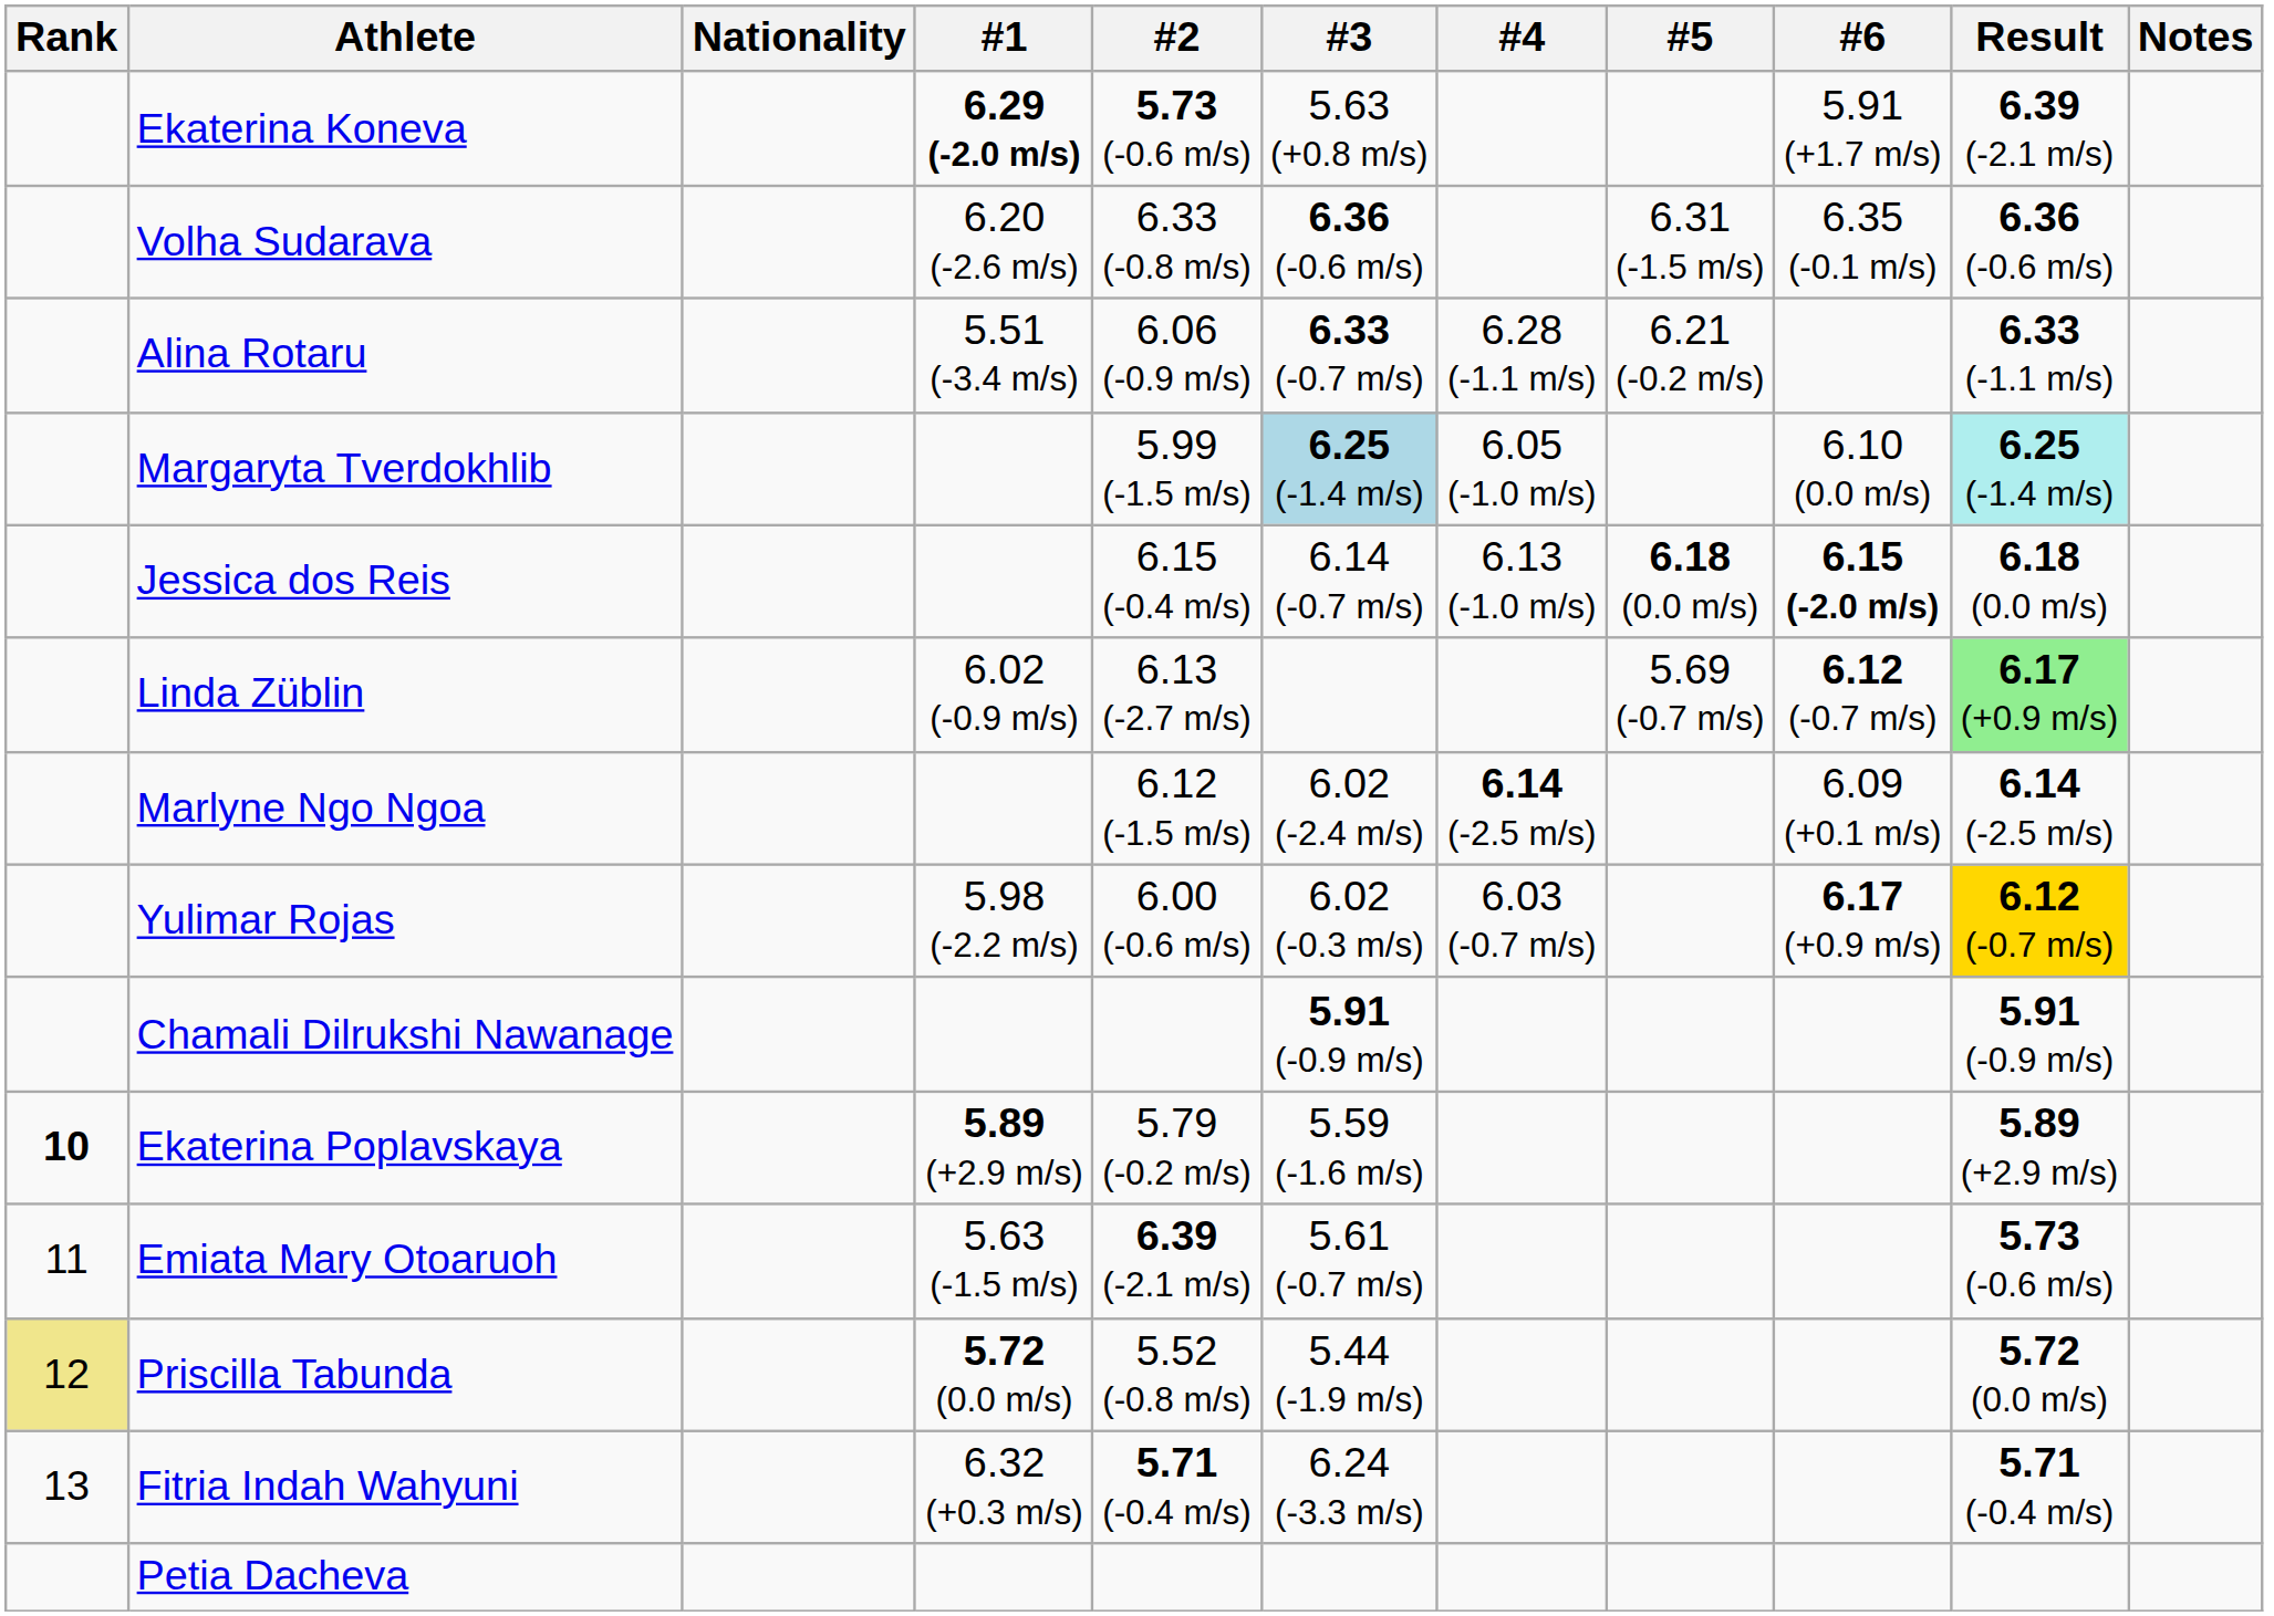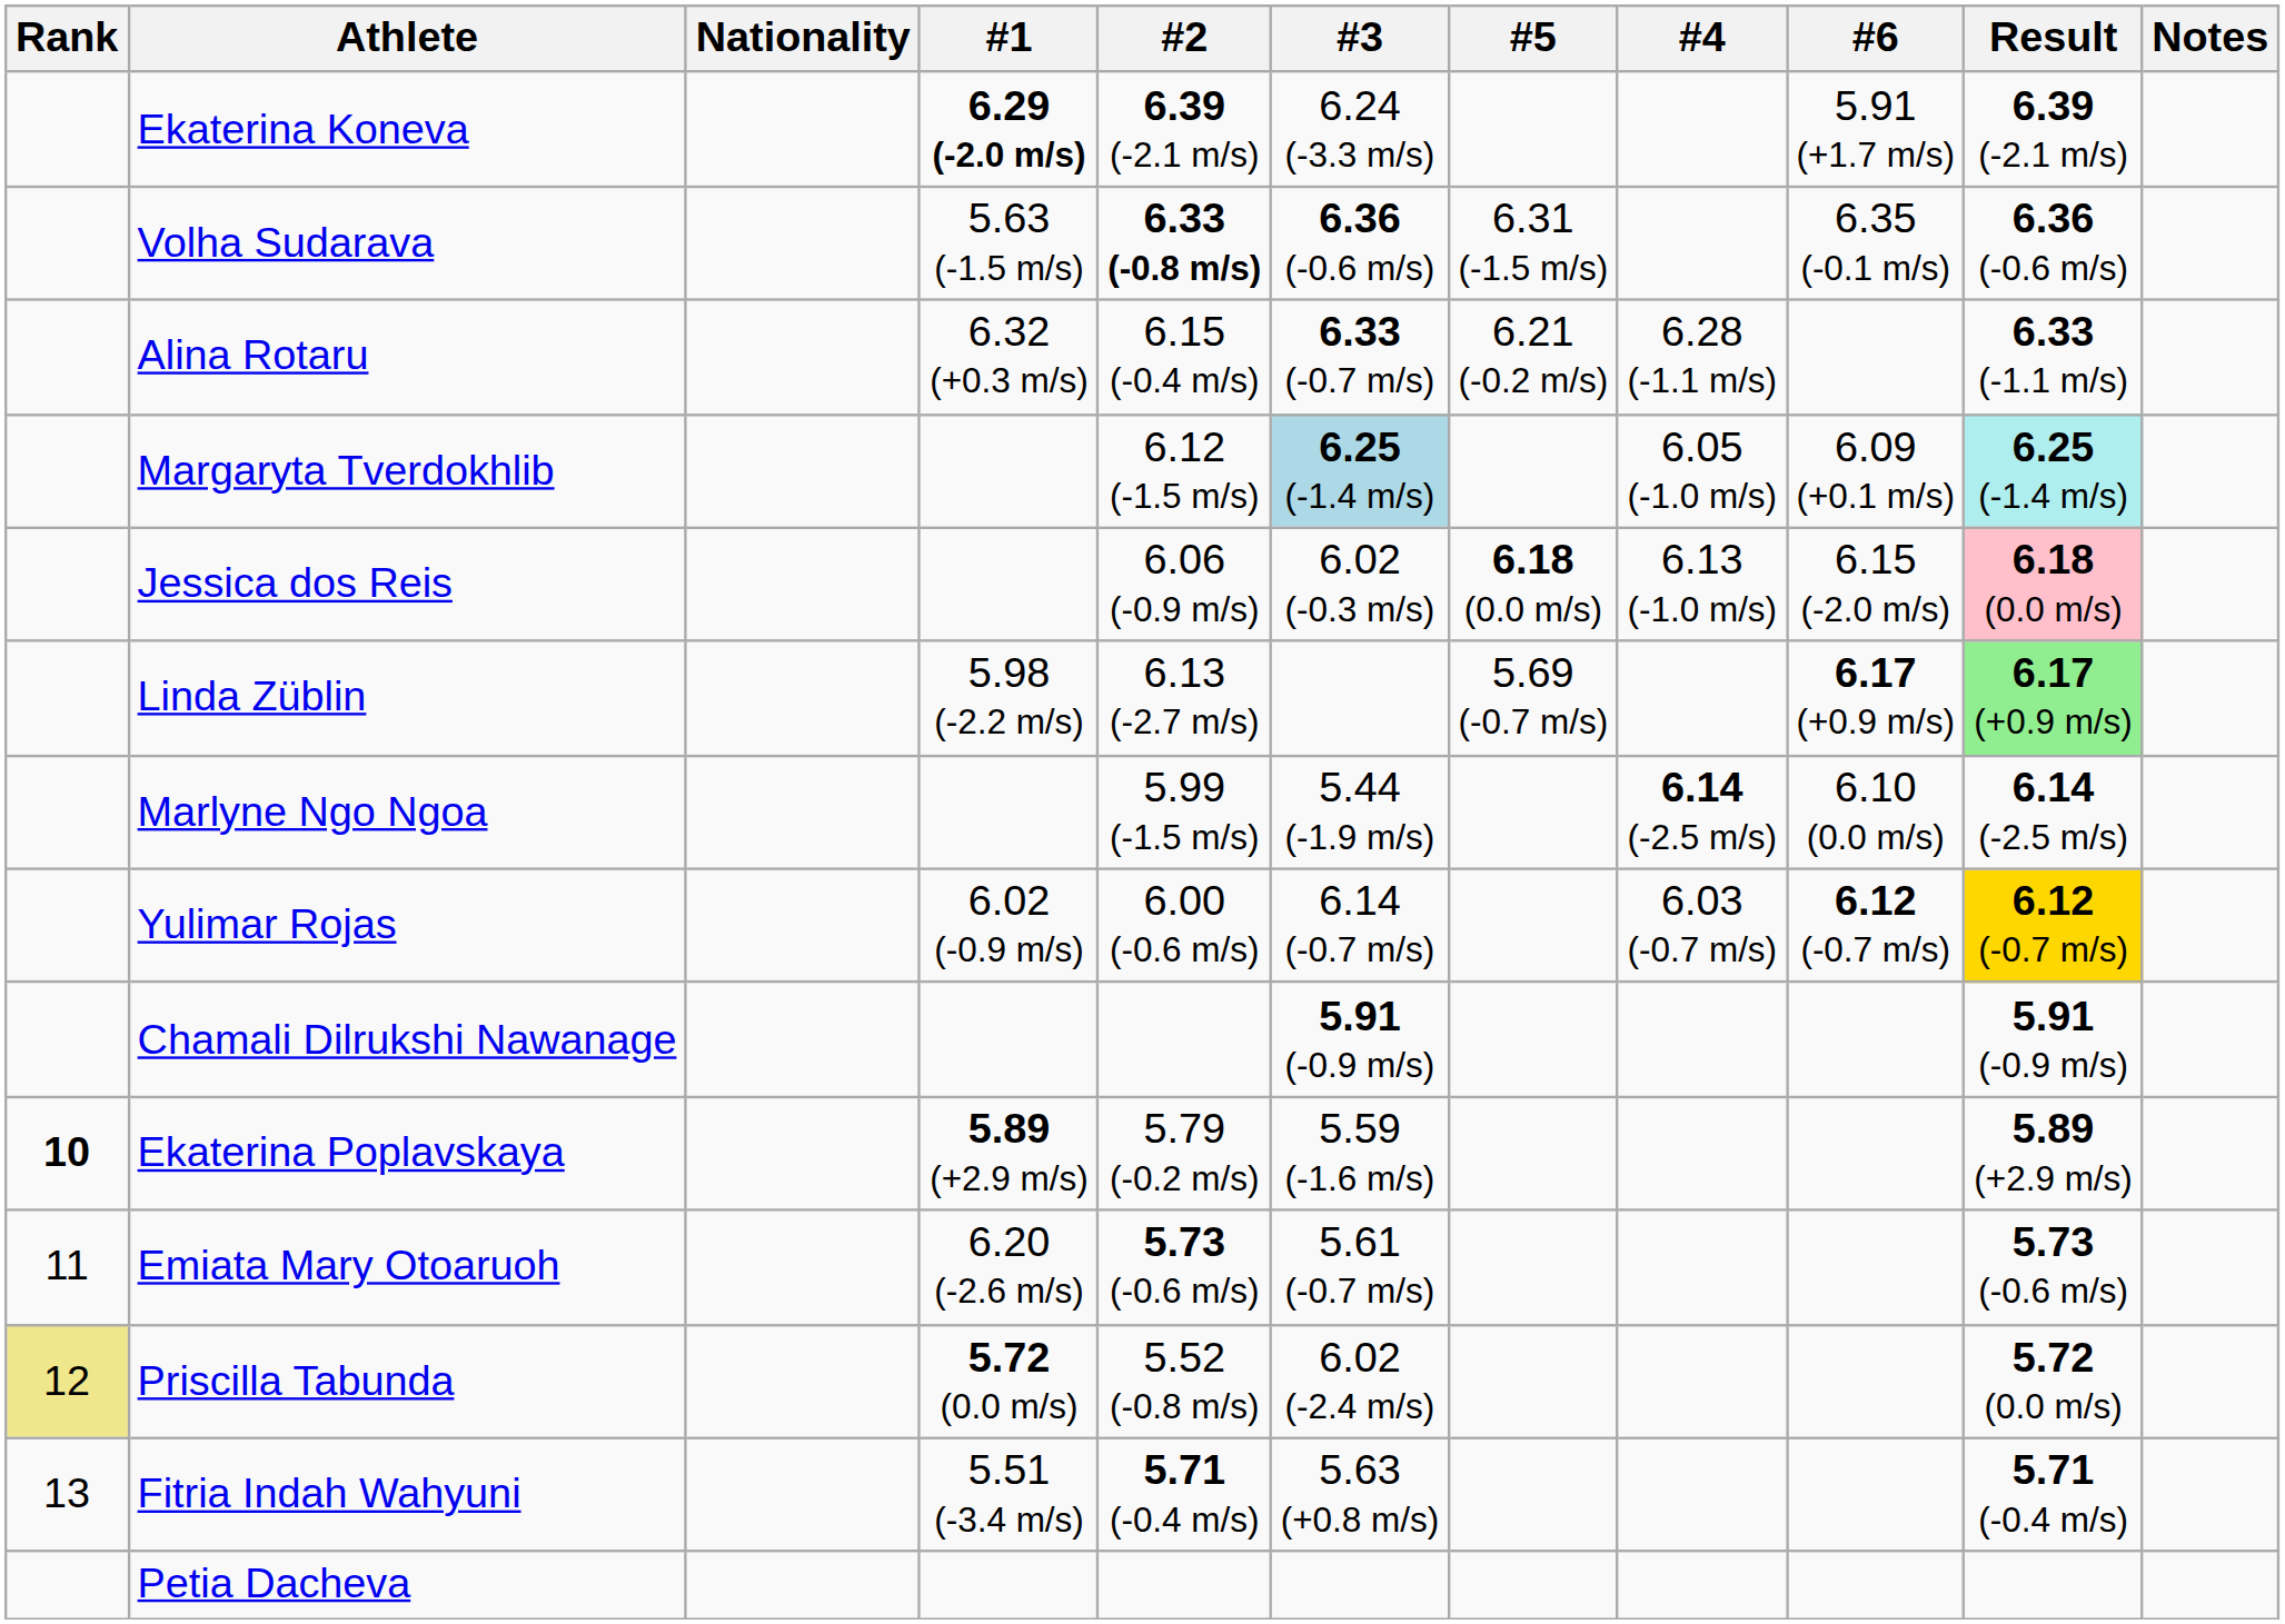columns swapped: #4 <-> #5
Ekaterina Koneva | #2: 5.73 (-0.6 m/s) -> 6.39 (-2.1 m/s)
Ekaterina Koneva | #3: 5.63 (+0.8 m/s) -> 6.24 (-3.3 m/s)
Volha Sudarava | #1: 6.20 (-2.6 m/s) -> 5.63 (-1.5 m/s)
Volha Sudarava | #2: normal -> bold
Alina Rotaru | #1: 5.51 (-3.4 m/s) -> 6.32 (+0.3 m/s)
Alina Rotaru | #2: 6.06 (-0.9 m/s) -> 6.15 (-0.4 m/s)
Margaryta Tverdokhlib | #2: 5.99 (-1.5 m/s) -> 6.12 (-1.5 m/s)
Margaryta Tverdokhlib | #6: 6.10 (0.0 m/s) -> 6.09 (+0.1 m/s)
Jessica dos Reis | #2: 6.15 (-0.4 m/s) -> 6.06 (-0.9 m/s)
Jessica dos Reis | #3: 6.14 (-0.7 m/s) -> 6.02 (-0.3 m/s)
Jessica dos Reis | #6: bold -> normal
Jessica dos Reis | Result: no background -> pink background
Linda Züblin | #1: 6.02 (-0.9 m/s) -> 5.98 (-2.2 m/s)
Linda Züblin | #6: 6.12 (-0.7 m/s) -> 6.17 (+0.9 m/s)
Marlyne Ngo Ngoa | #2: 6.12 (-1.5 m/s) -> 5.99 (-1.5 m/s)
Marlyne Ngo Ngoa | #3: 6.02 (-2.4 m/s) -> 5.44 (-1.9 m/s)
Marlyne Ngo Ngoa | #6: 6.09 (+0.1 m/s) -> 6.10 (0.0 m/s)
Yulimar Rojas | #1: 5.98 (-2.2 m/s) -> 6.02 (-0.9 m/s)
Yulimar Rojas | #3: 6.02 (-0.3 m/s) -> 6.14 (-0.7 m/s)
Yulimar Rojas | #6: 6.17 (+0.9 m/s) -> 6.12 (-0.7 m/s)
Emiata Mary Otoaruoh | #1: 5.63 (-1.5 m/s) -> 6.20 (-2.6 m/s)
Emiata Mary Otoaruoh | #2: 6.39 (-2.1 m/s) -> 5.73 (-0.6 m/s)
Priscilla Tabunda | #3: 5.44 (-1.9 m/s) -> 6.02 (-2.4 m/s)
Fitria Indah Wahyuni | #1: 6.32 (+0.3 m/s) -> 5.51 (-3.4 m/s)
Fitria Indah Wahyuni | #3: 6.24 (-3.3 m/s) -> 5.63 (+0.8 m/s)
